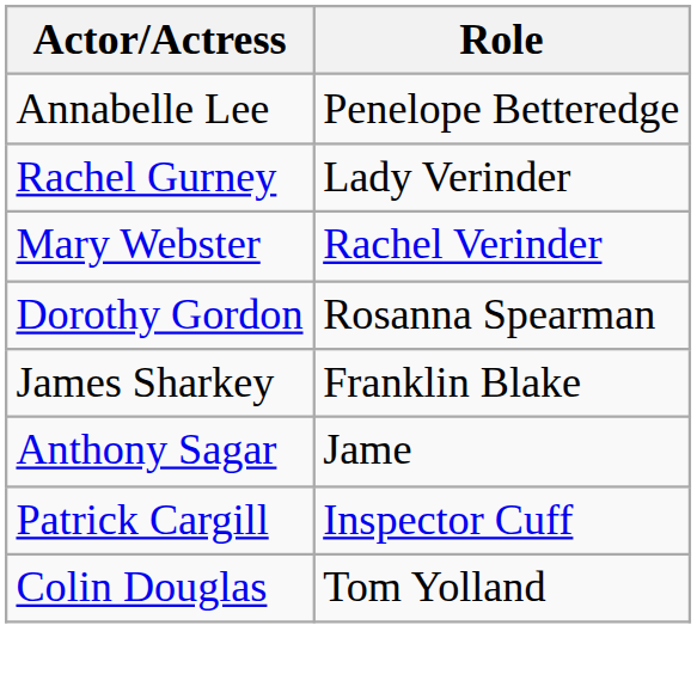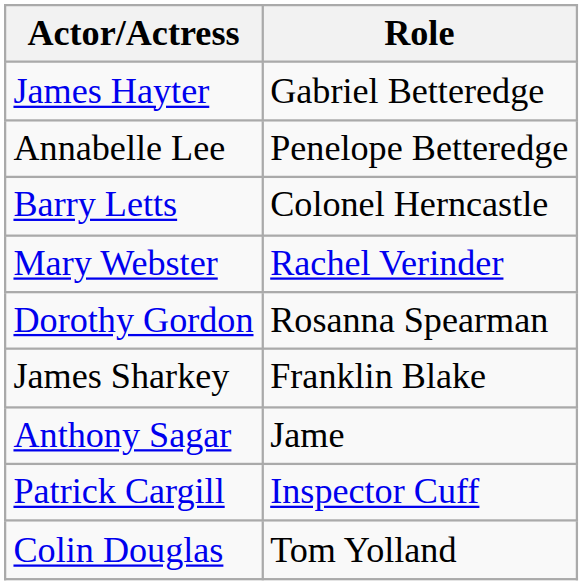+ row: James Hayter | Gabriel Betteredge
+ row: Barry Letts | Colonel Herncastle
- row: Rachel Gurney | Lady Verinder
